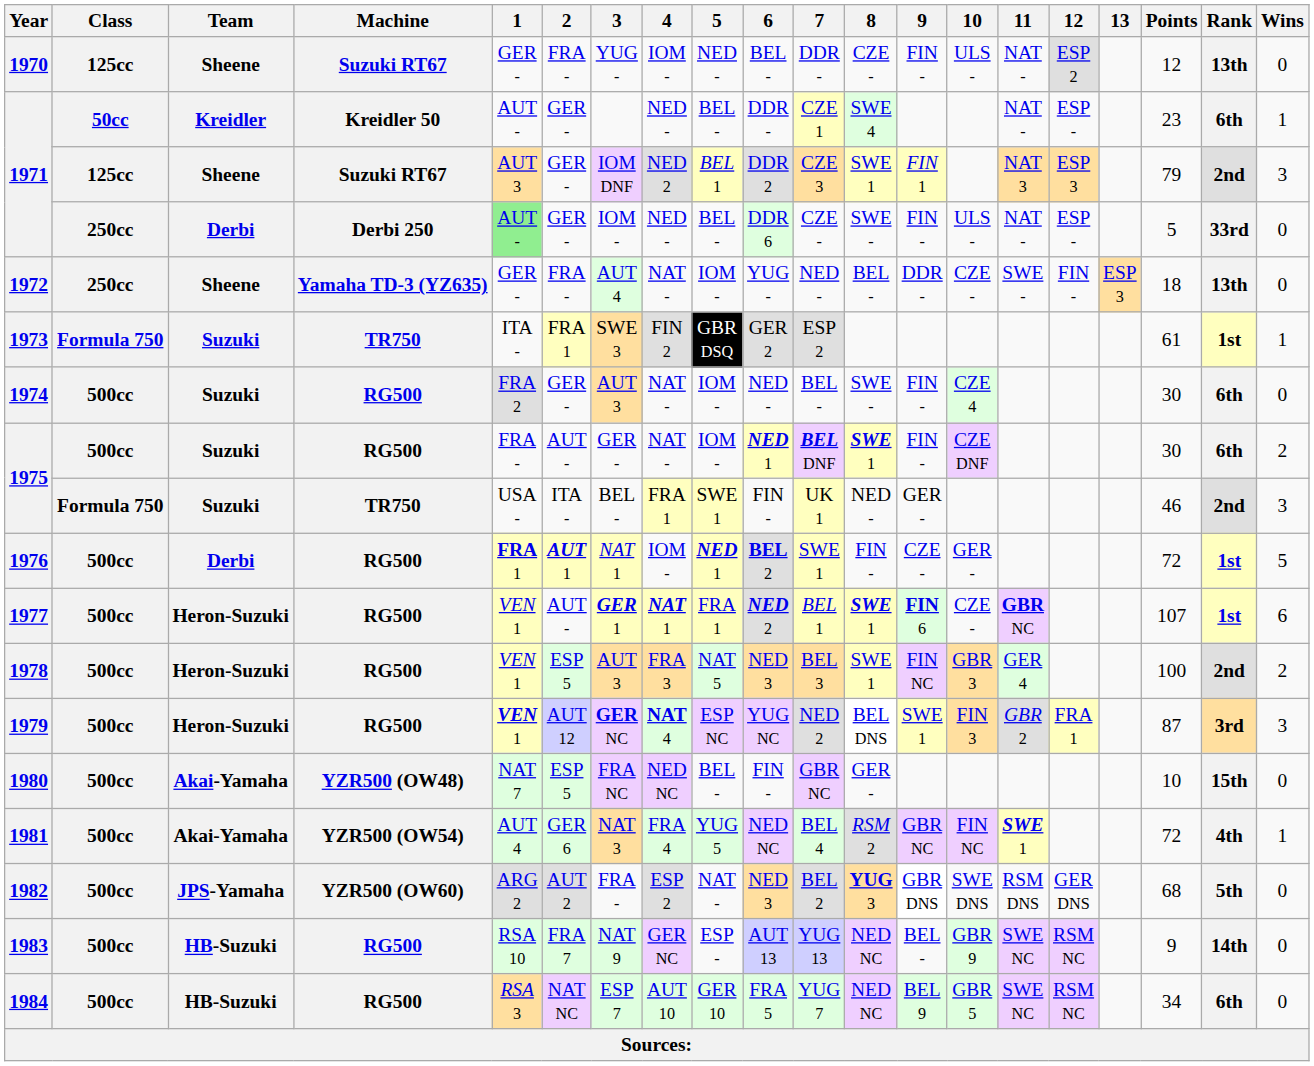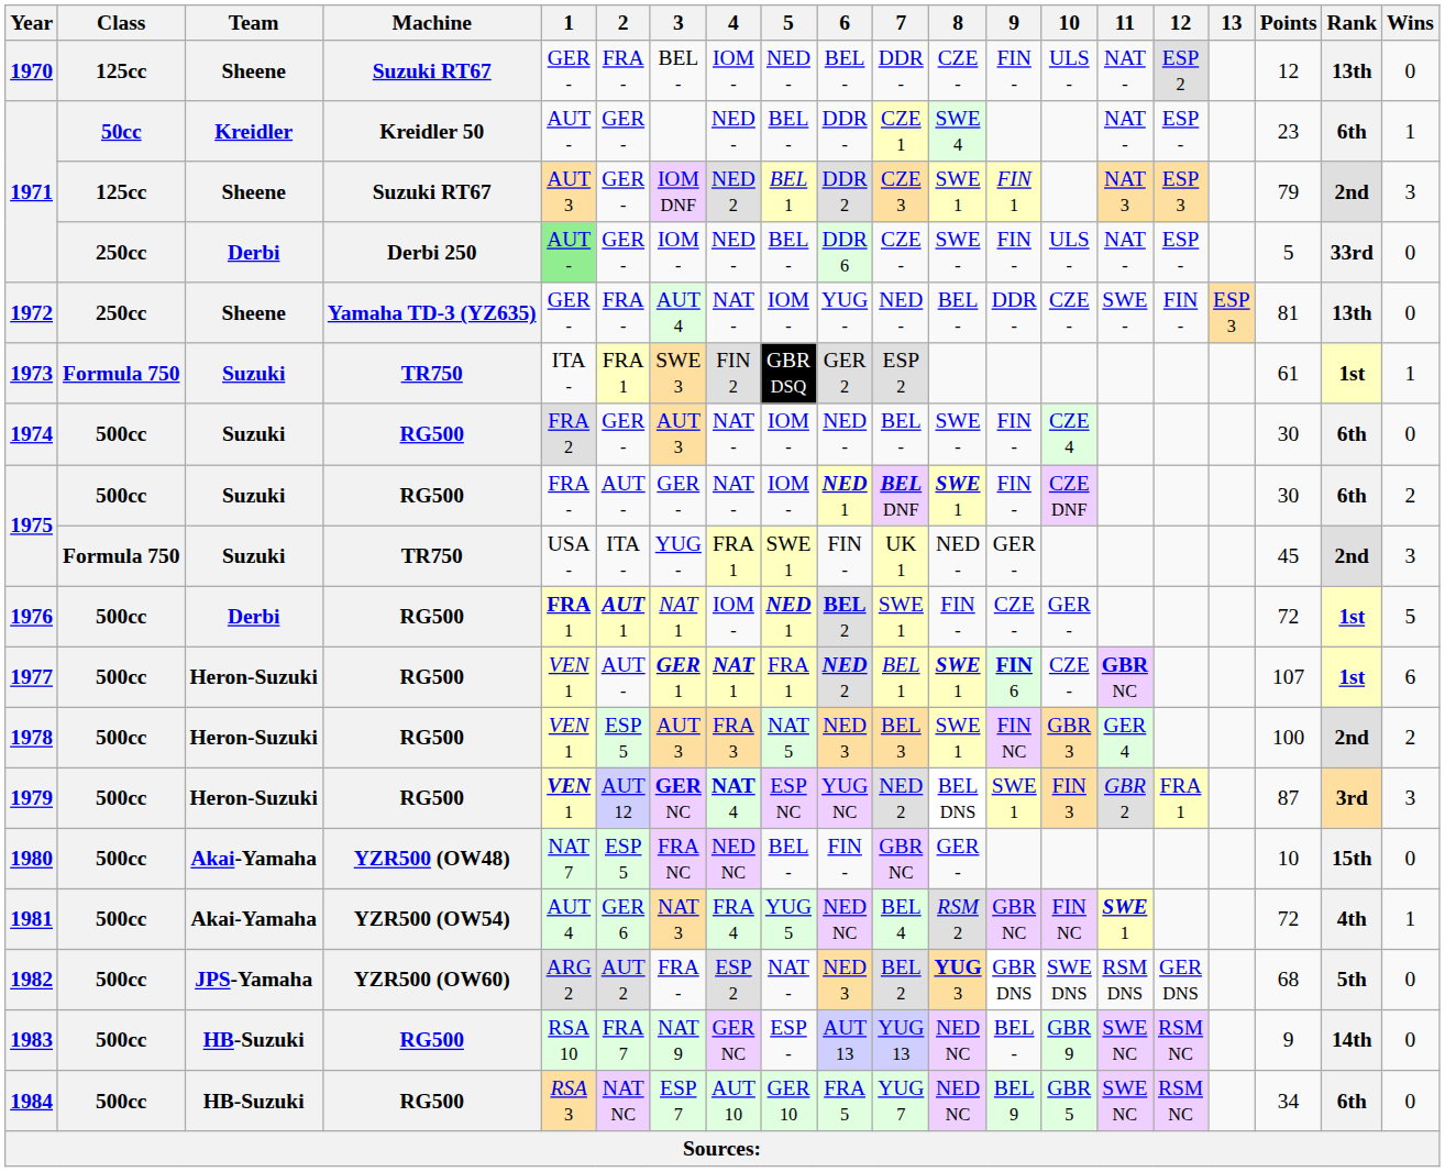1970 | 3: YUG - -> BEL -
1972 | Points: 18 -> 81
1975 / TR750 | 3: BEL - -> YUG -
1975 / TR750 | Points: 46 -> 45
